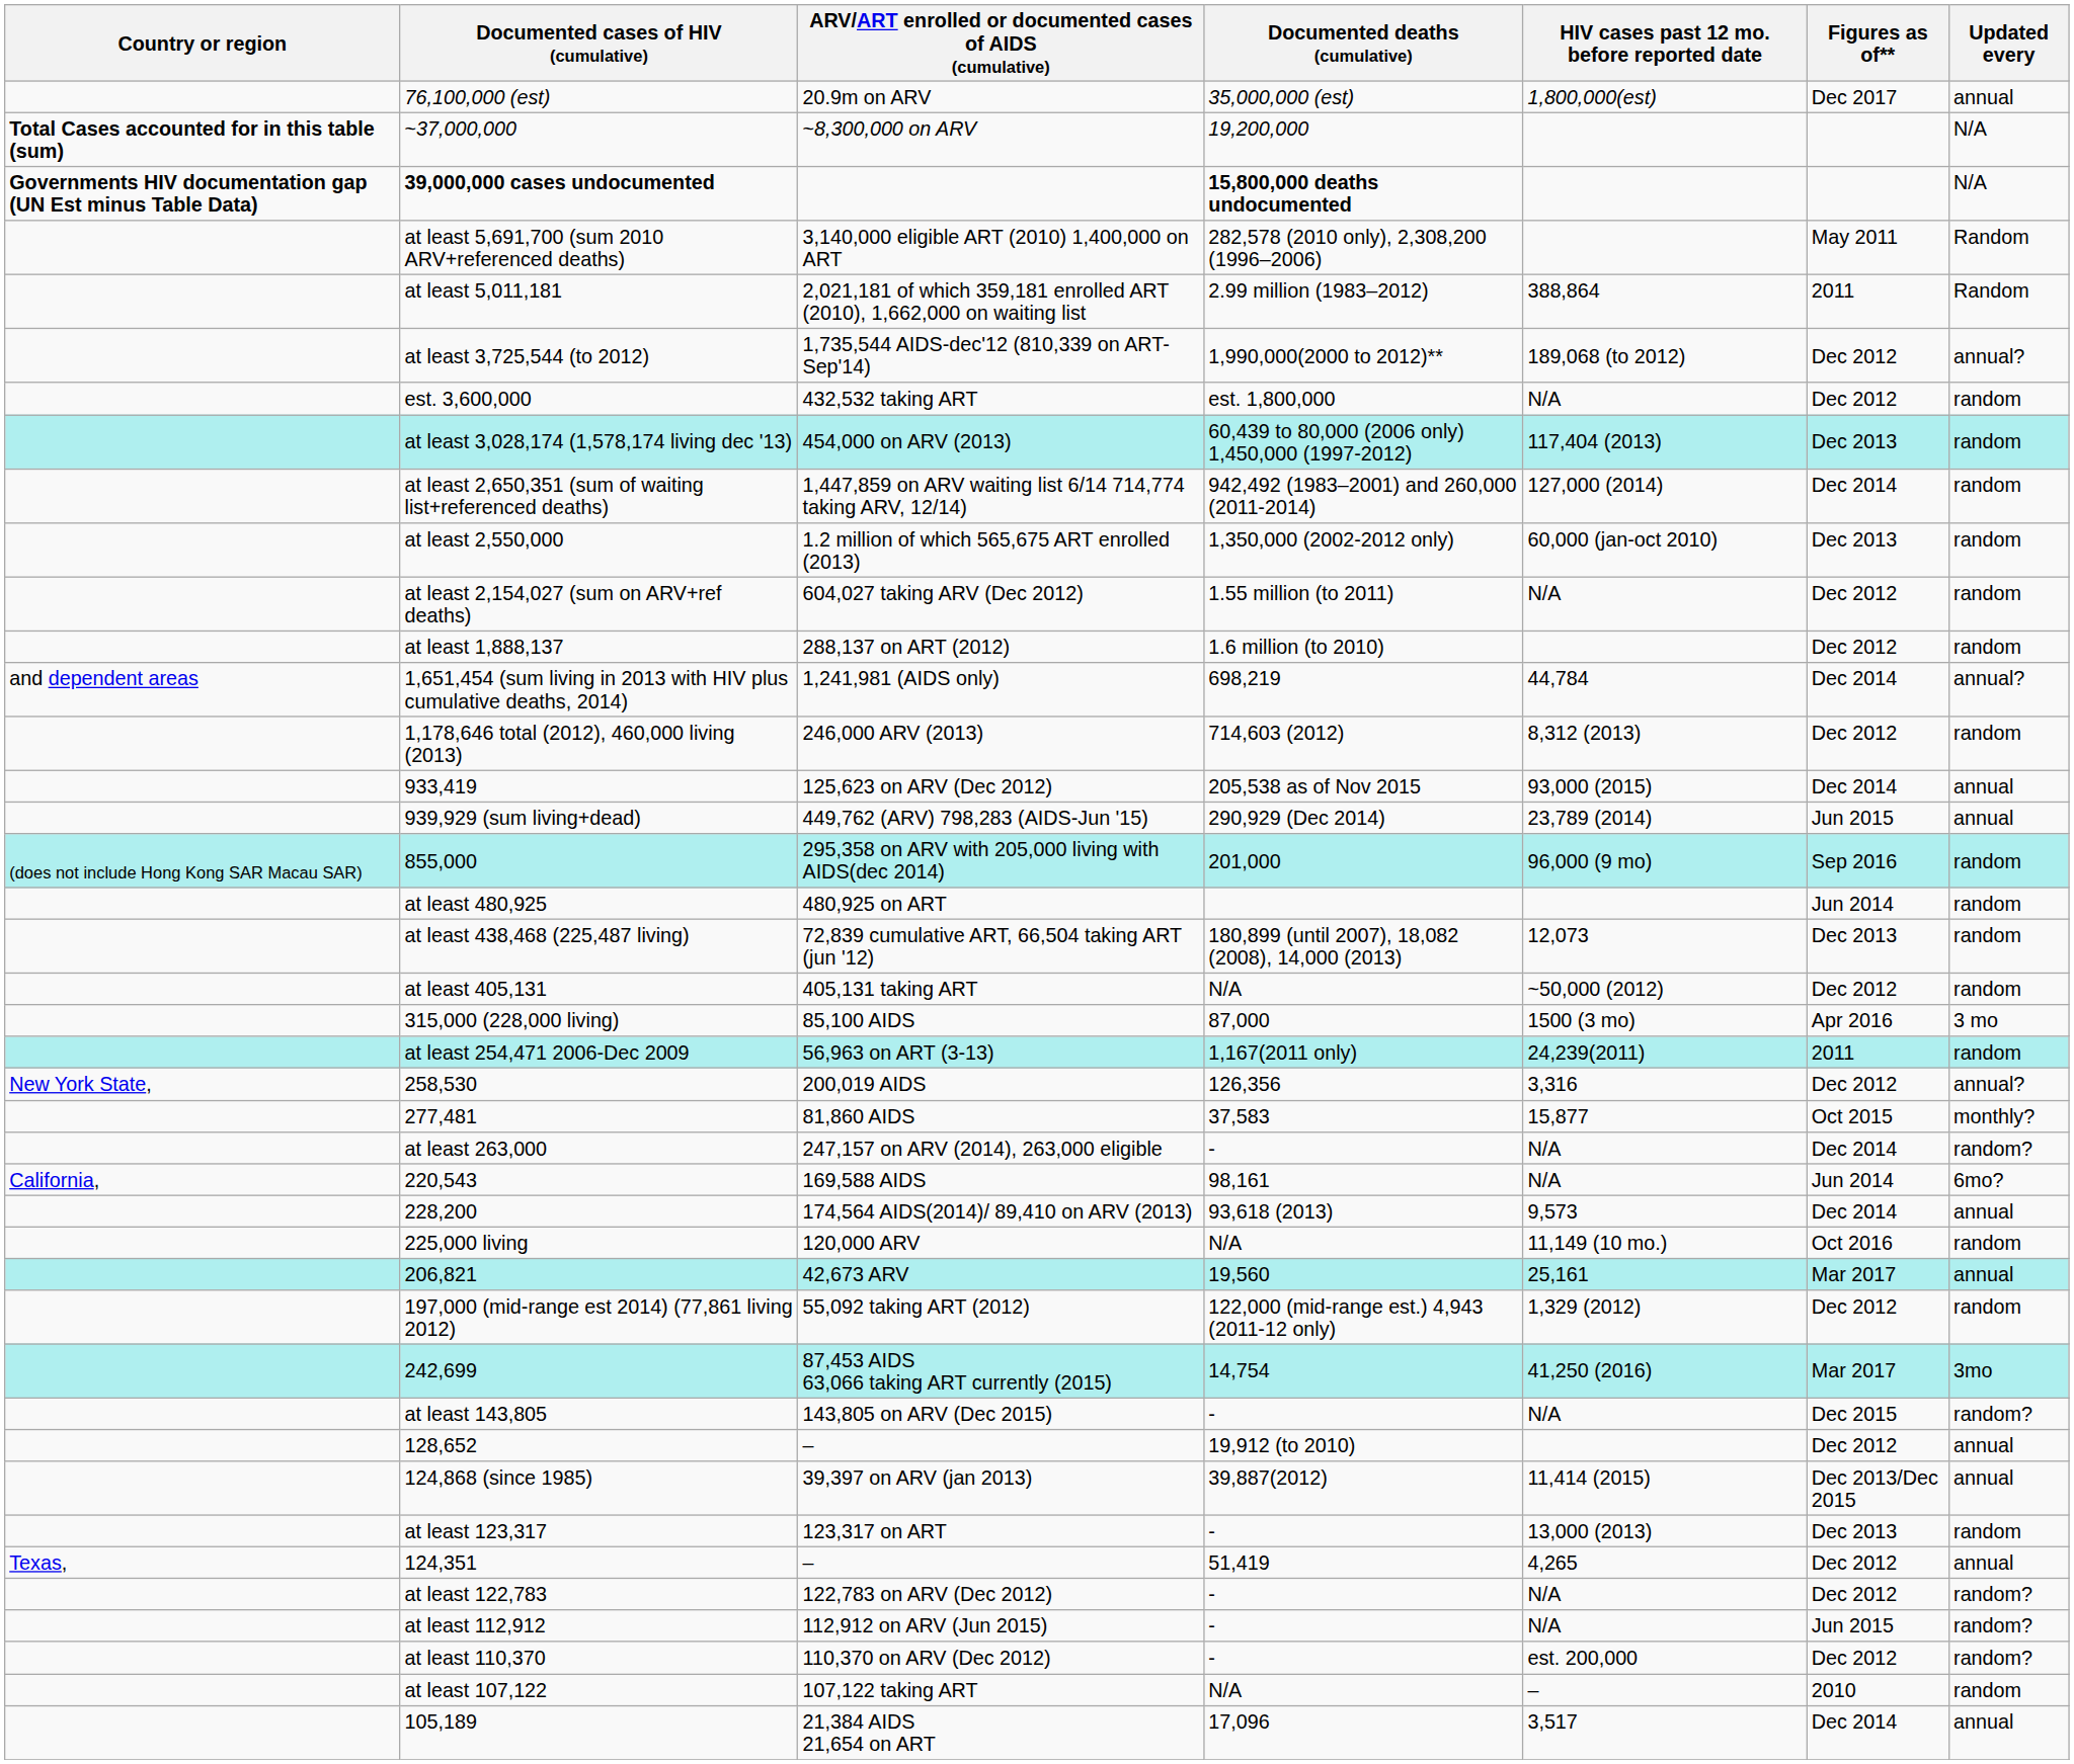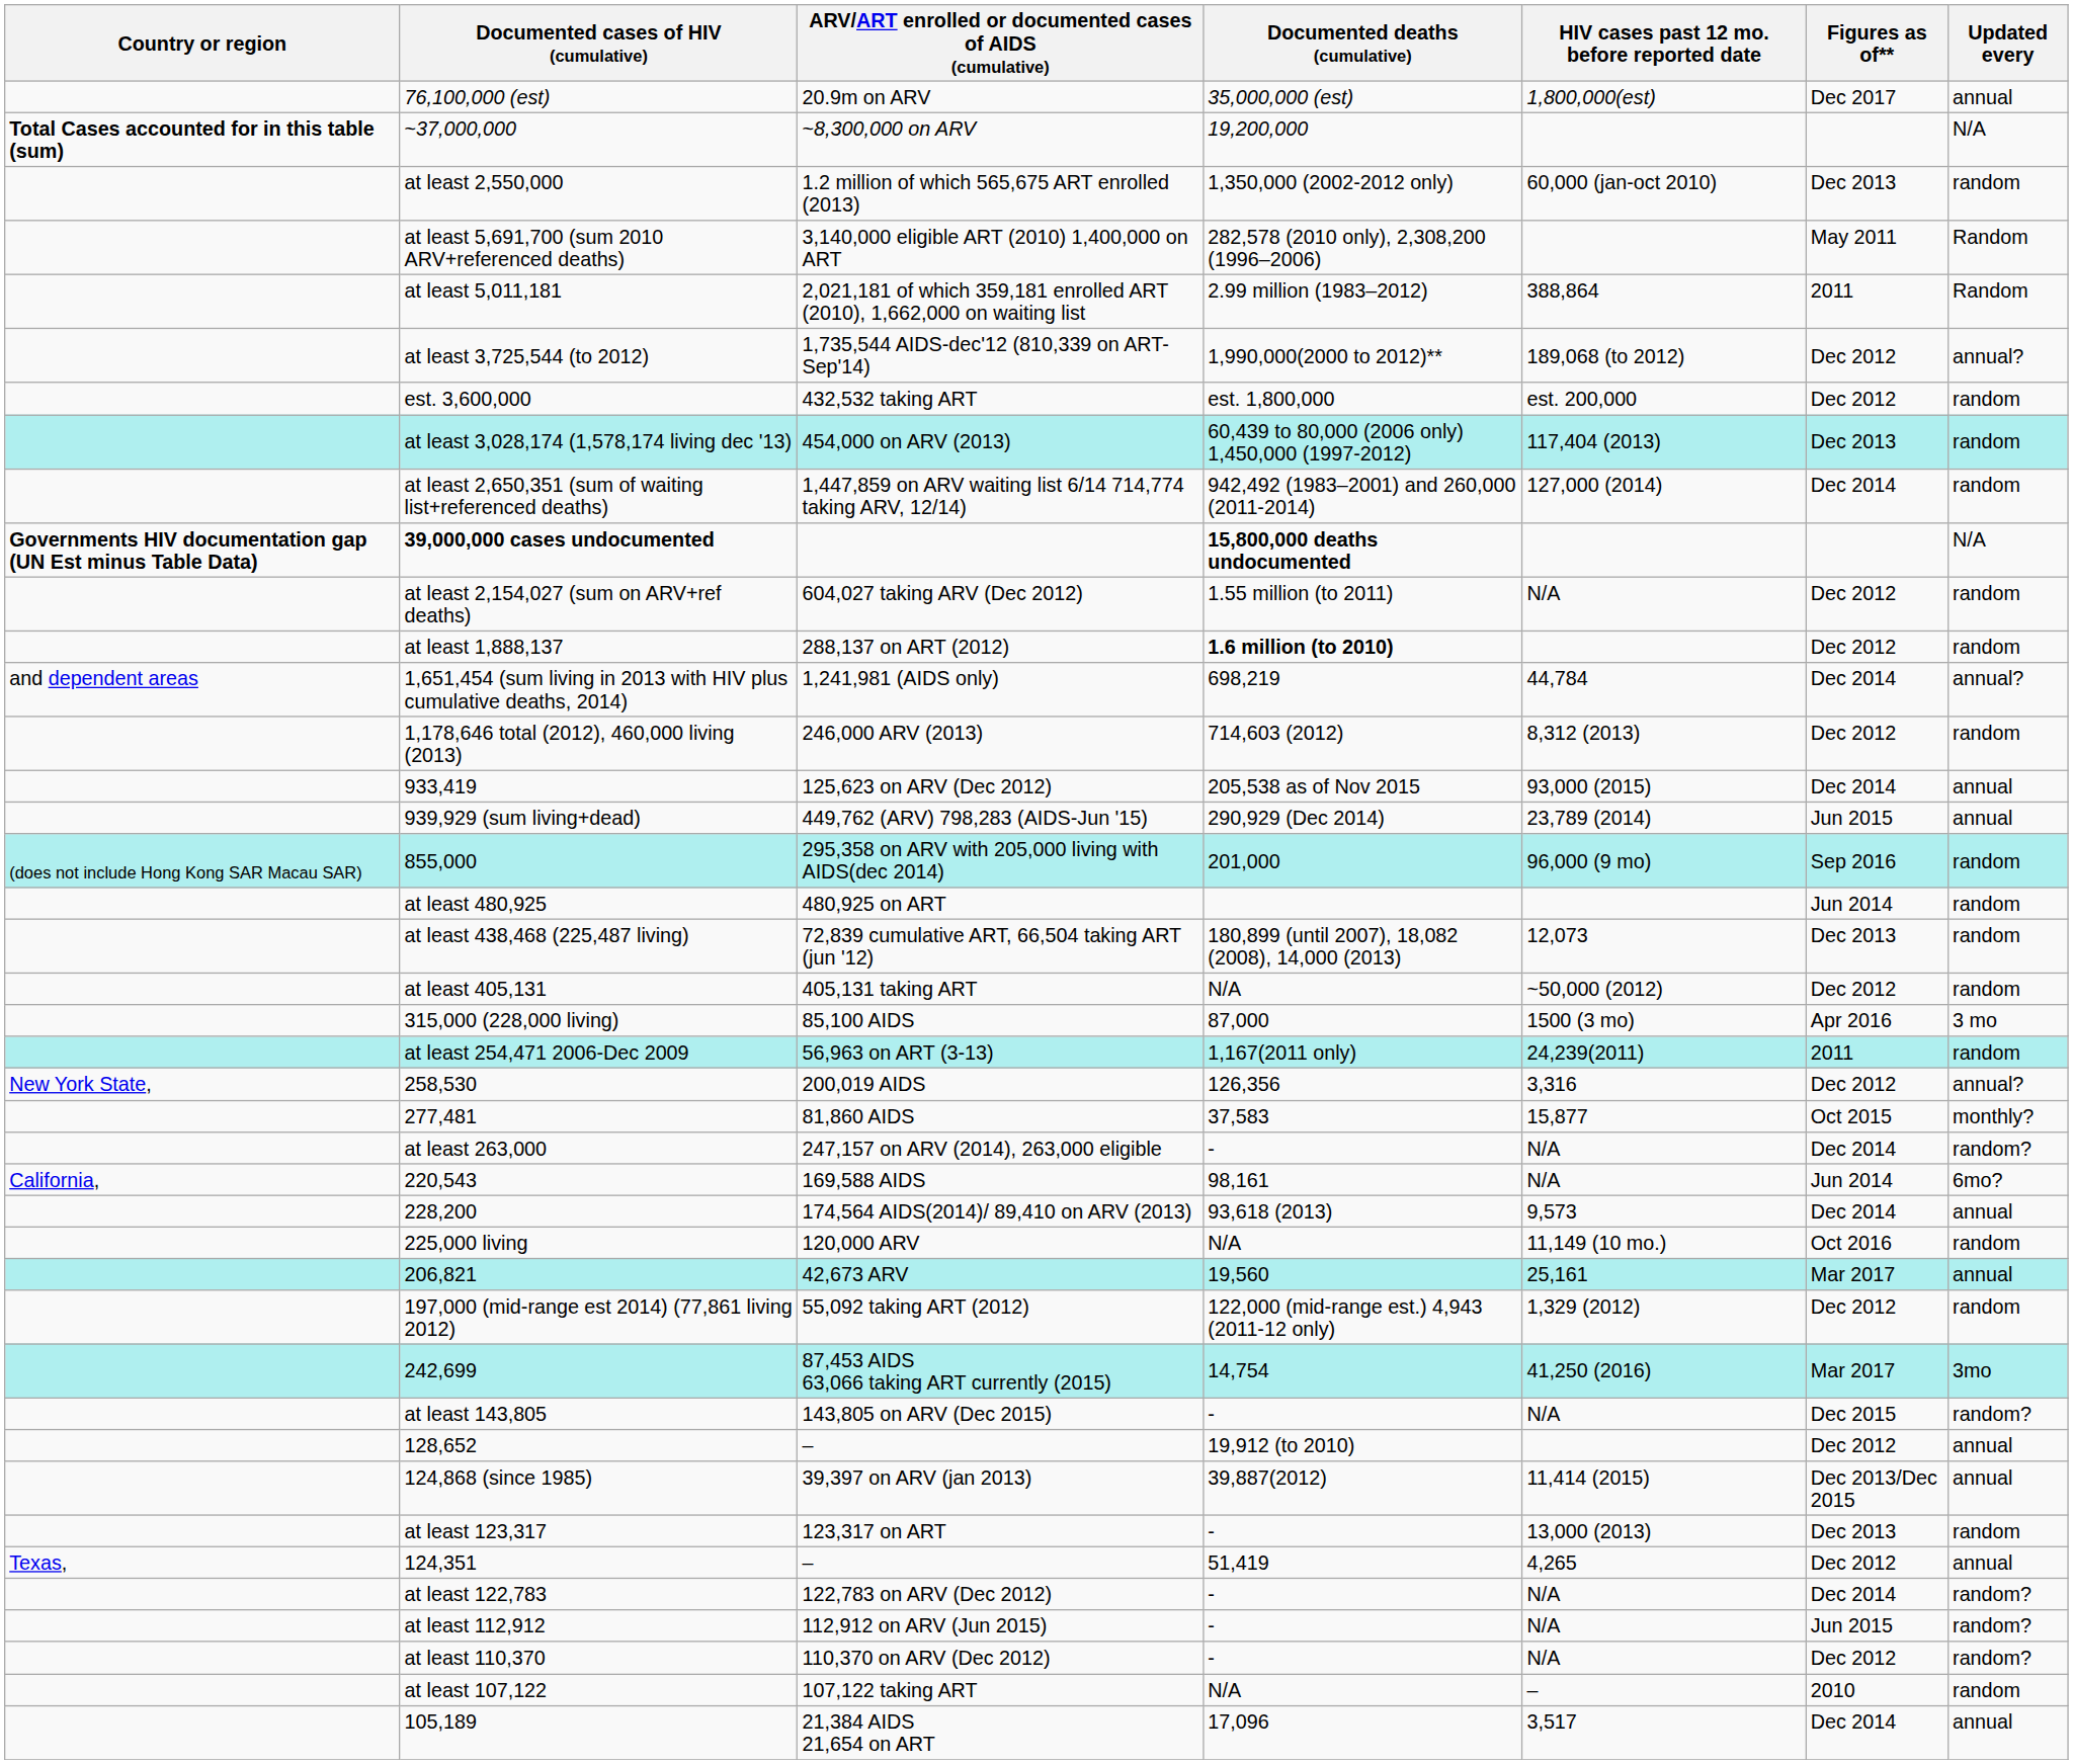rows swapped: 39,000,000 cases undocumented <-> at least 2,550,000
est. 3,600,000 | HIV cases past 12 mo. before reported date: N/A -> est. 200,000
at least 1,888,137 | Documented deaths (cumulative): normal -> bold
at least 122,783 | Figures as of**: Dec 2012 -> Dec 2014
at least 110,370 | HIV cases past 12 mo. before reported date: est. 200,000 -> N/A
